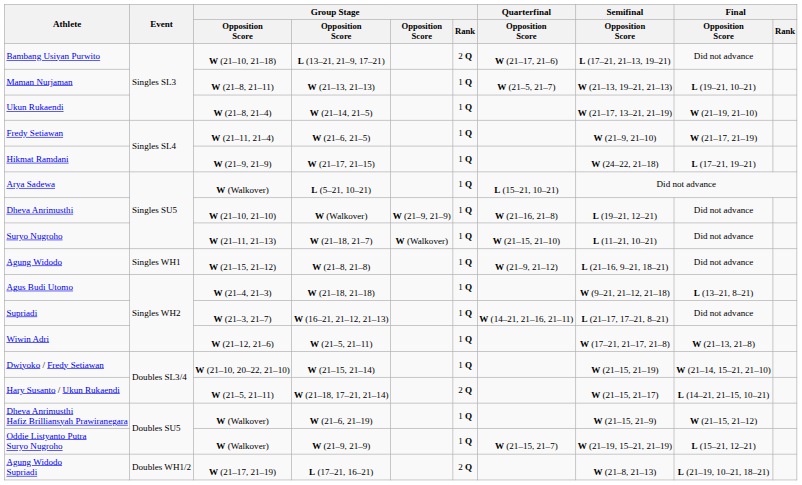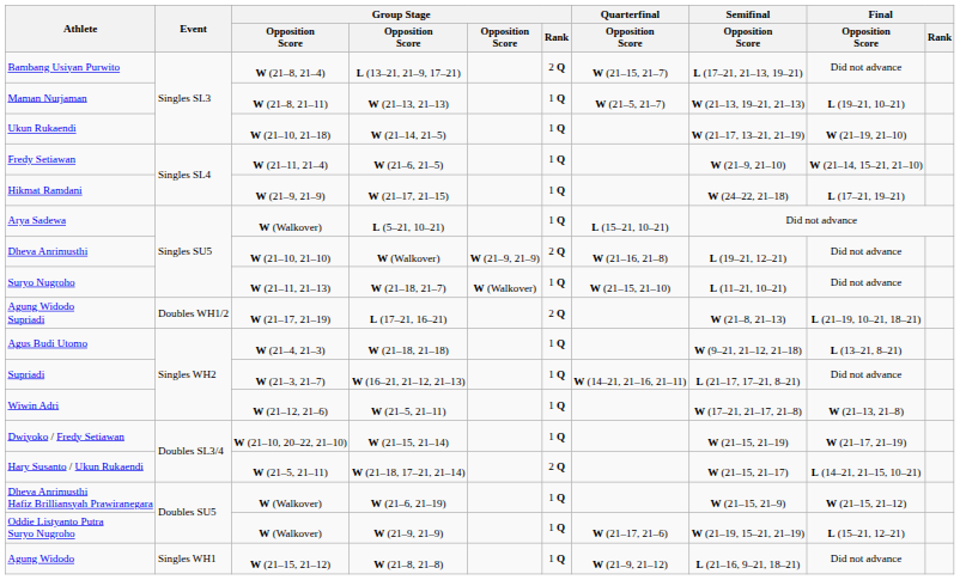Bambang Usiyan Purwito | column 3: W (21–10, 21–18) -> W (21–8, 21–4)
Bambang Usiyan Purwito | Quarterfinal / Opposition Score: W (21–17, 21–6) -> W (21–15, 21–7)
Ukun Rukaendi | column 3: W (21–8, 21–4) -> W (21–10, 21–18)
Fredy Setiawan | Final / Opposition Score: W (21–17, 21–19) -> W (21–14, 15–21, 21–10)
Dheva Anrimusthi | Group Stage / Rank: 1 Q -> 2 Q
rows swapped: Agung Widodo <-> Agung Widodo Supriadi
Dwiyoko / Fredy Setiawan | Final / Opposition Score: W (21–14, 15–21, 21–10) -> W (21–17, 21–19)
Oddie Listyanto Putra Suryo Nugroho | Quarterfinal / Opposition Score: W (21–15, 21–7) -> W (21–17, 21–6)
